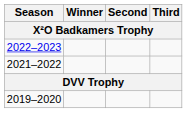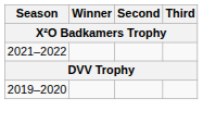- row: 2022–2023
